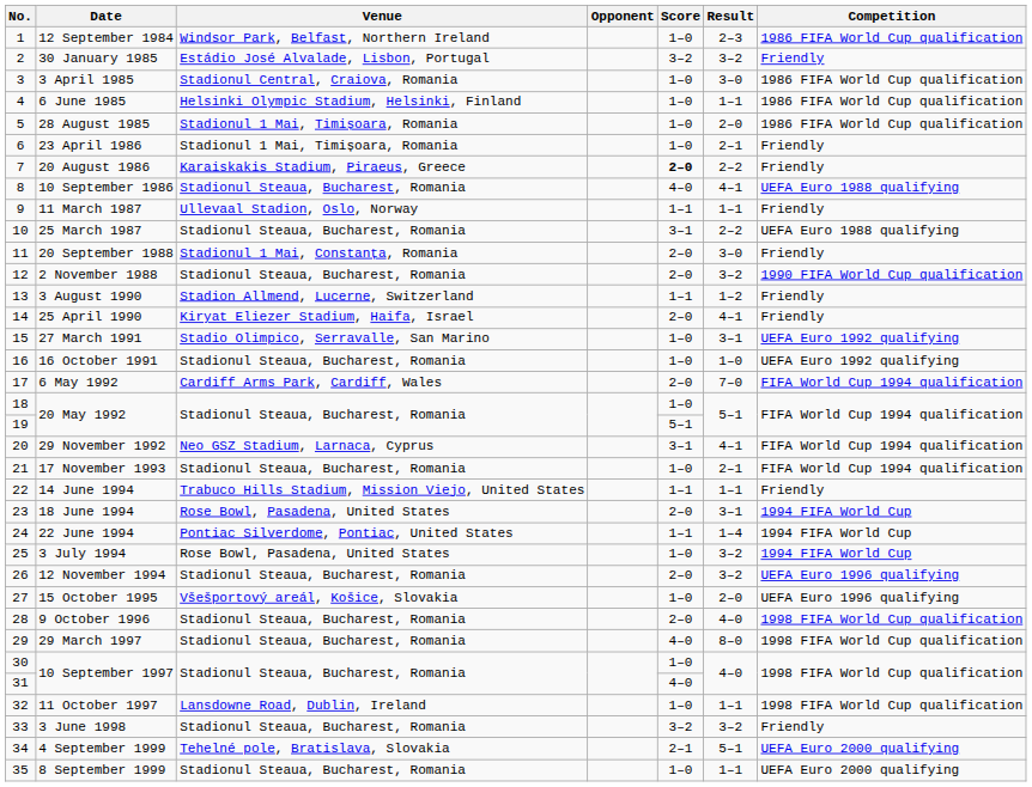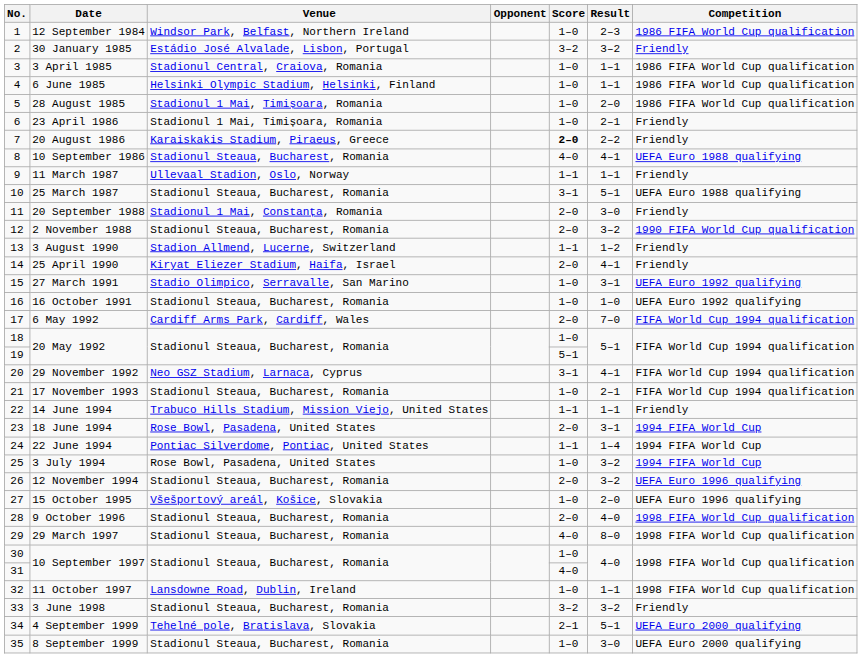3 April 1985 | Result: 3–0 -> 1–1
25 March 1987 | Result: 2–2 -> 5–1
8 September 1999 | Result: 1–1 -> 3–0
